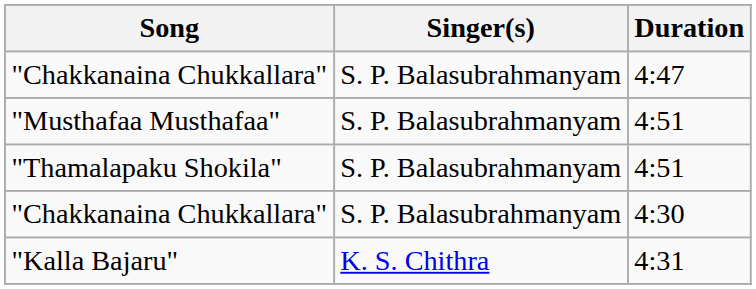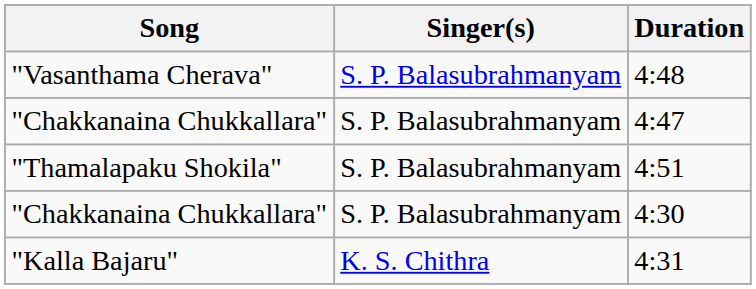+ row: "Vasanthama Cherava" | S. P. Balasubrahmanyam | 4:48
- row: "Musthafaa Musthafaa" | S. P. Balasubrahmanyam | 4:51
